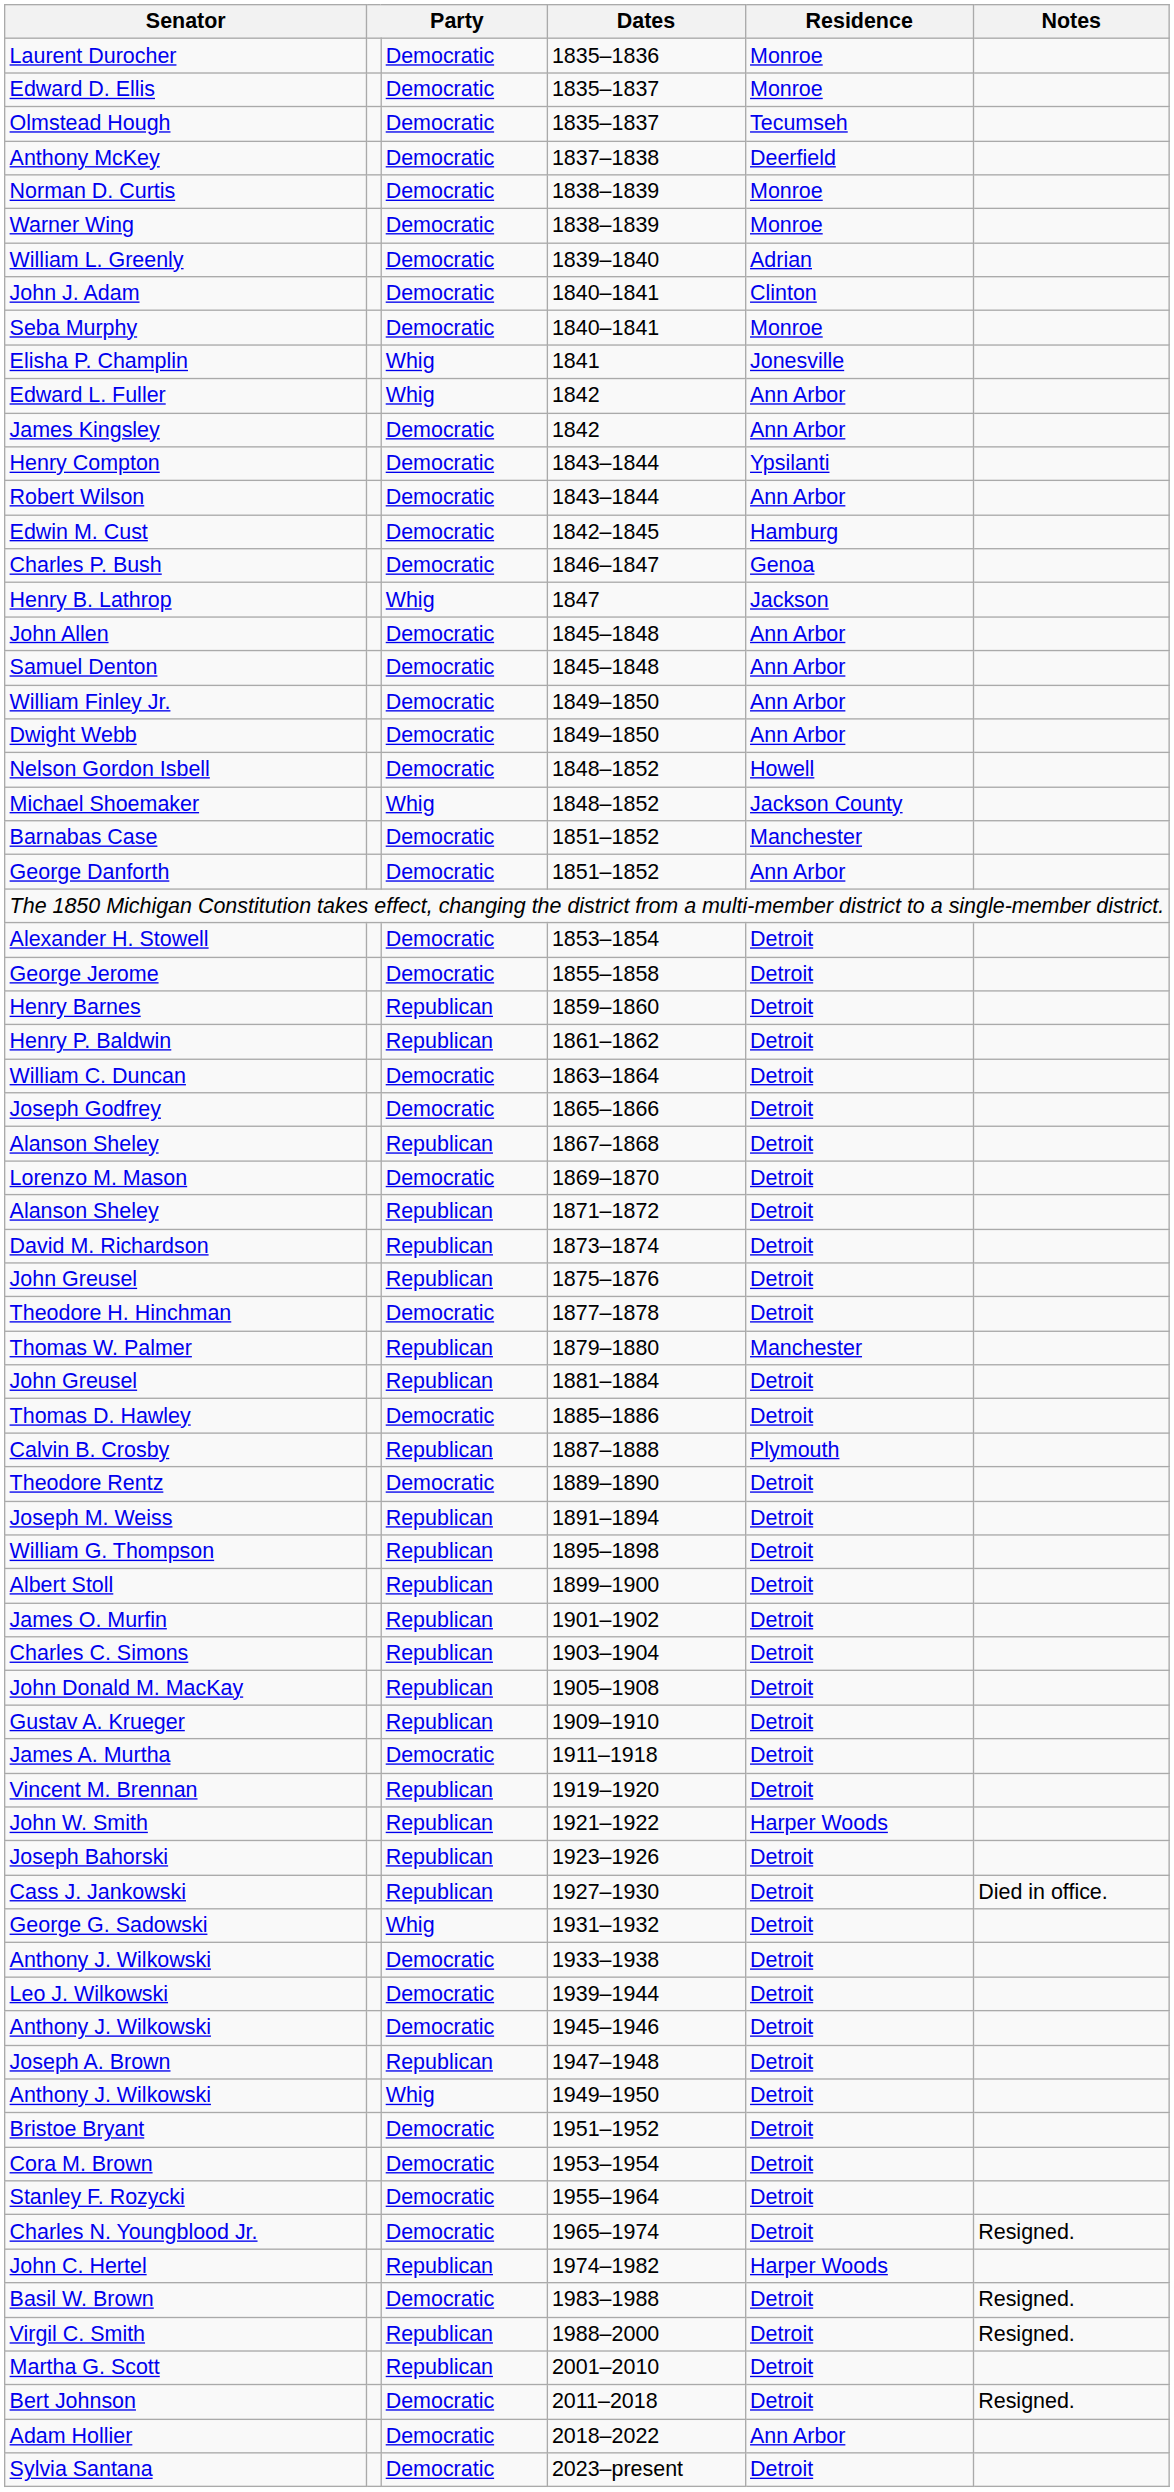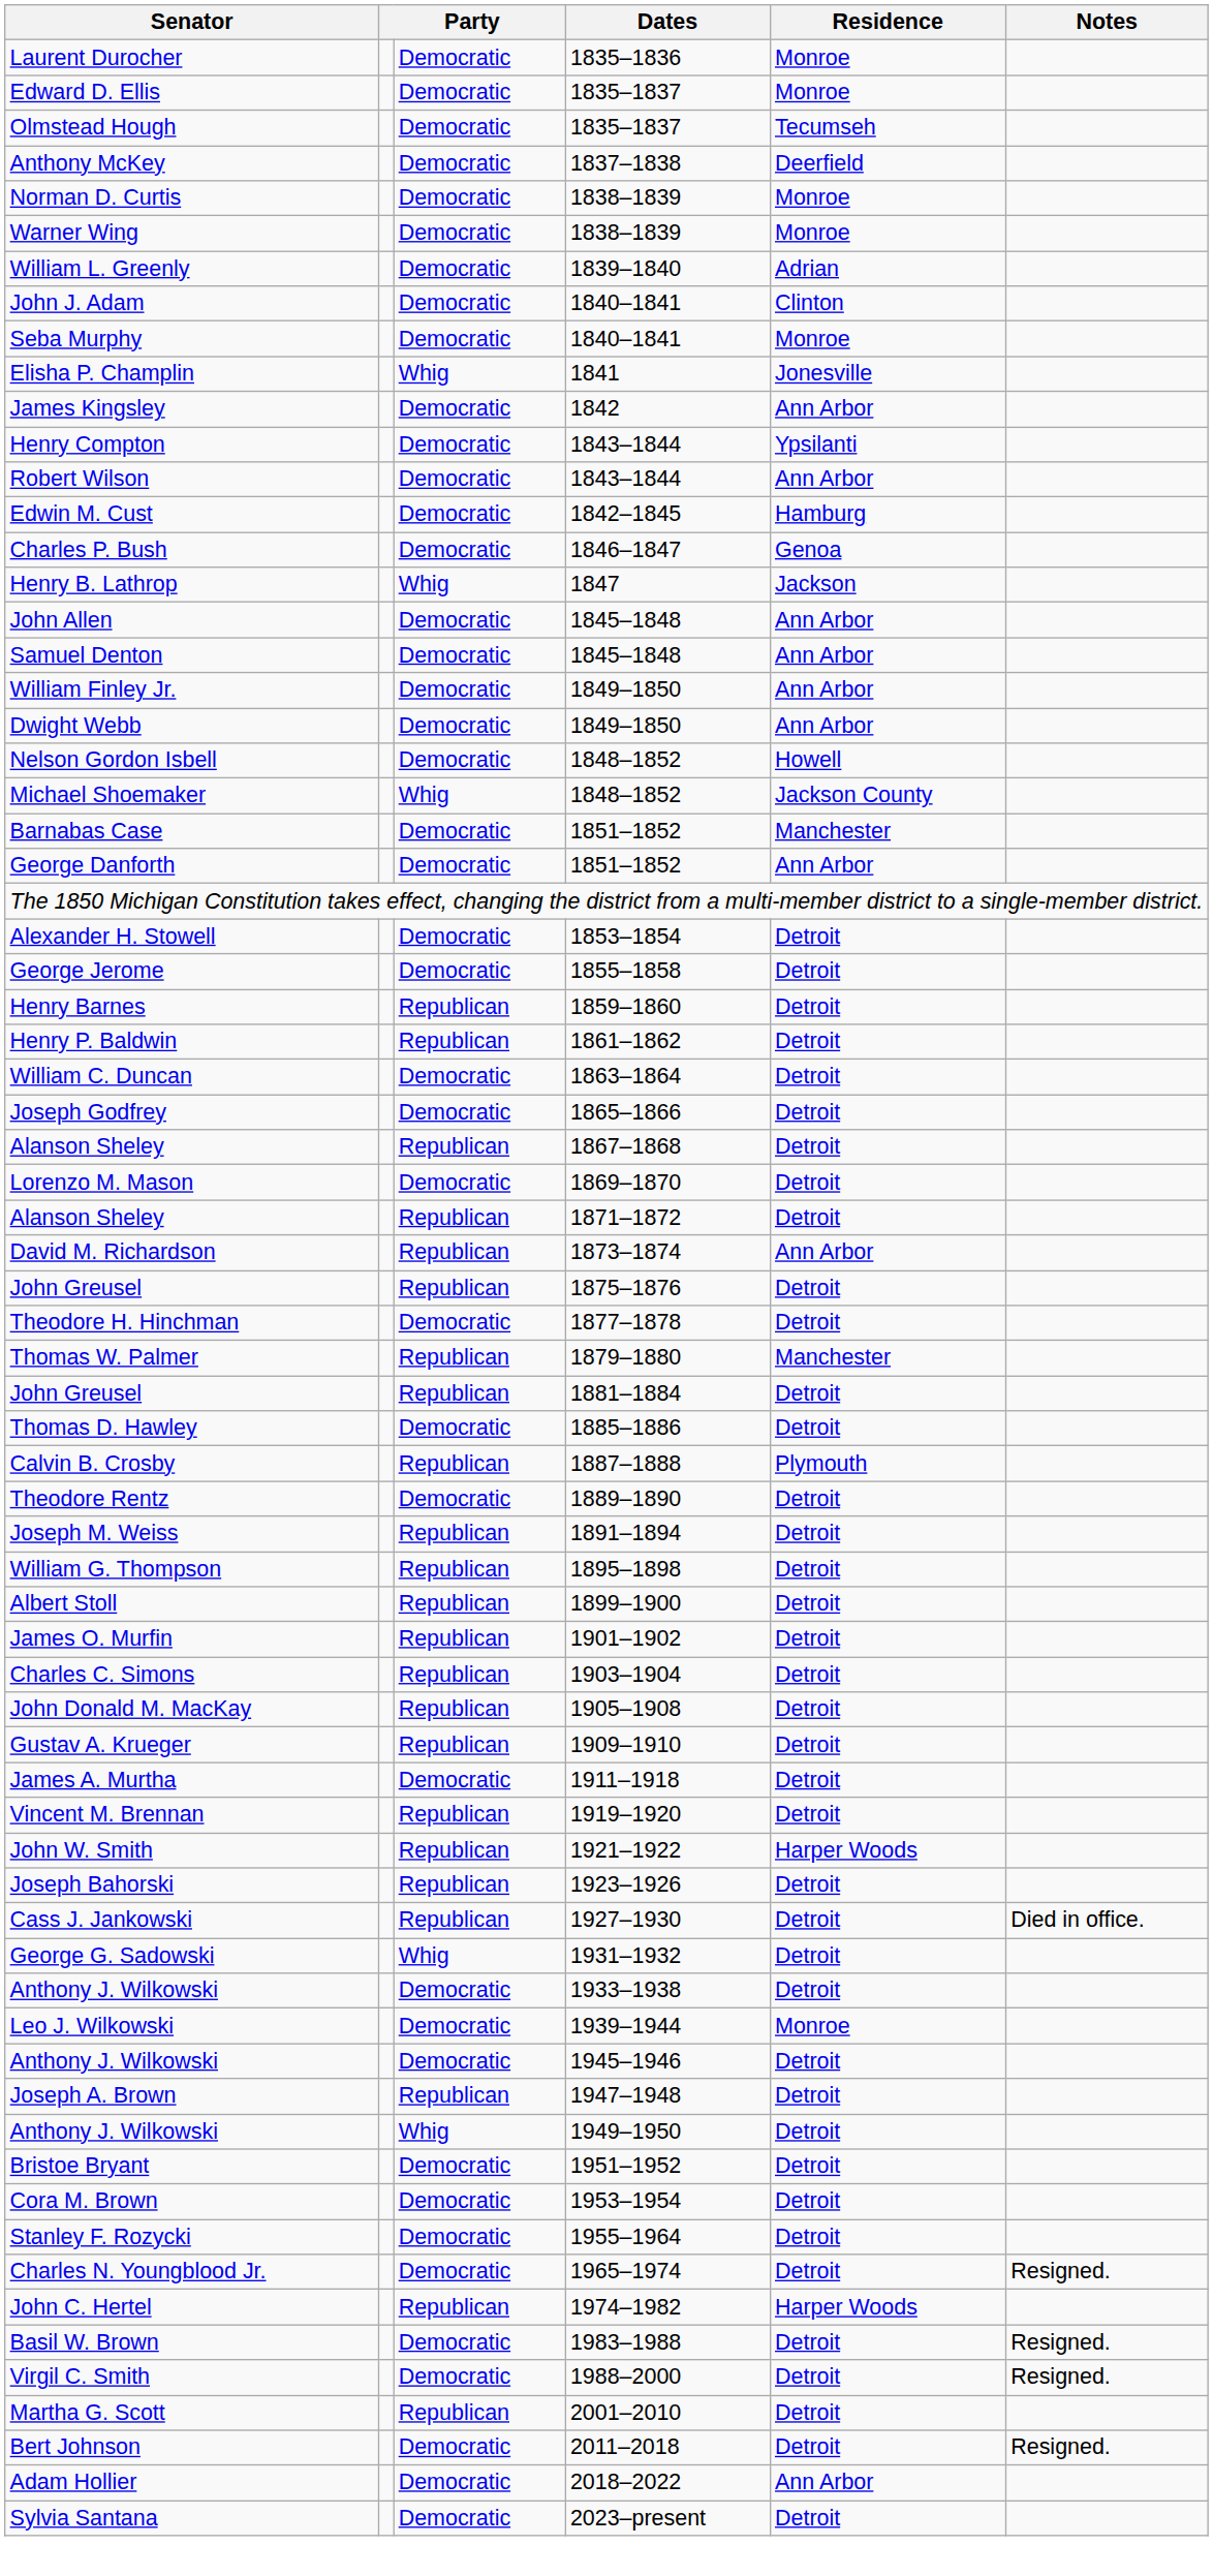- row: Edward L. Fuller | Whig | 1842 | Ann Arbor
David M. Richardson | Residence: Detroit -> Ann Arbor
Leo J. Wilkowski | Residence: Detroit -> Monroe
Virgil C. Smith | column 3: Republican -> Democratic
